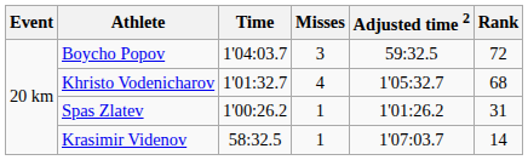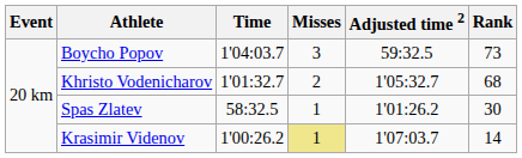Boycho Popov | Rank: 72 -> 73
Khristo Vodenicharov | Misses: 4 -> 2
Spas Zlatev | Time: 1'00:26.2 -> 58:32.5
Spas Zlatev | Rank: 31 -> 30
Krasimir Videnov | Time: 58:32.5 -> 1'00:26.2
Krasimir Videnov | Misses: no background -> khaki background
